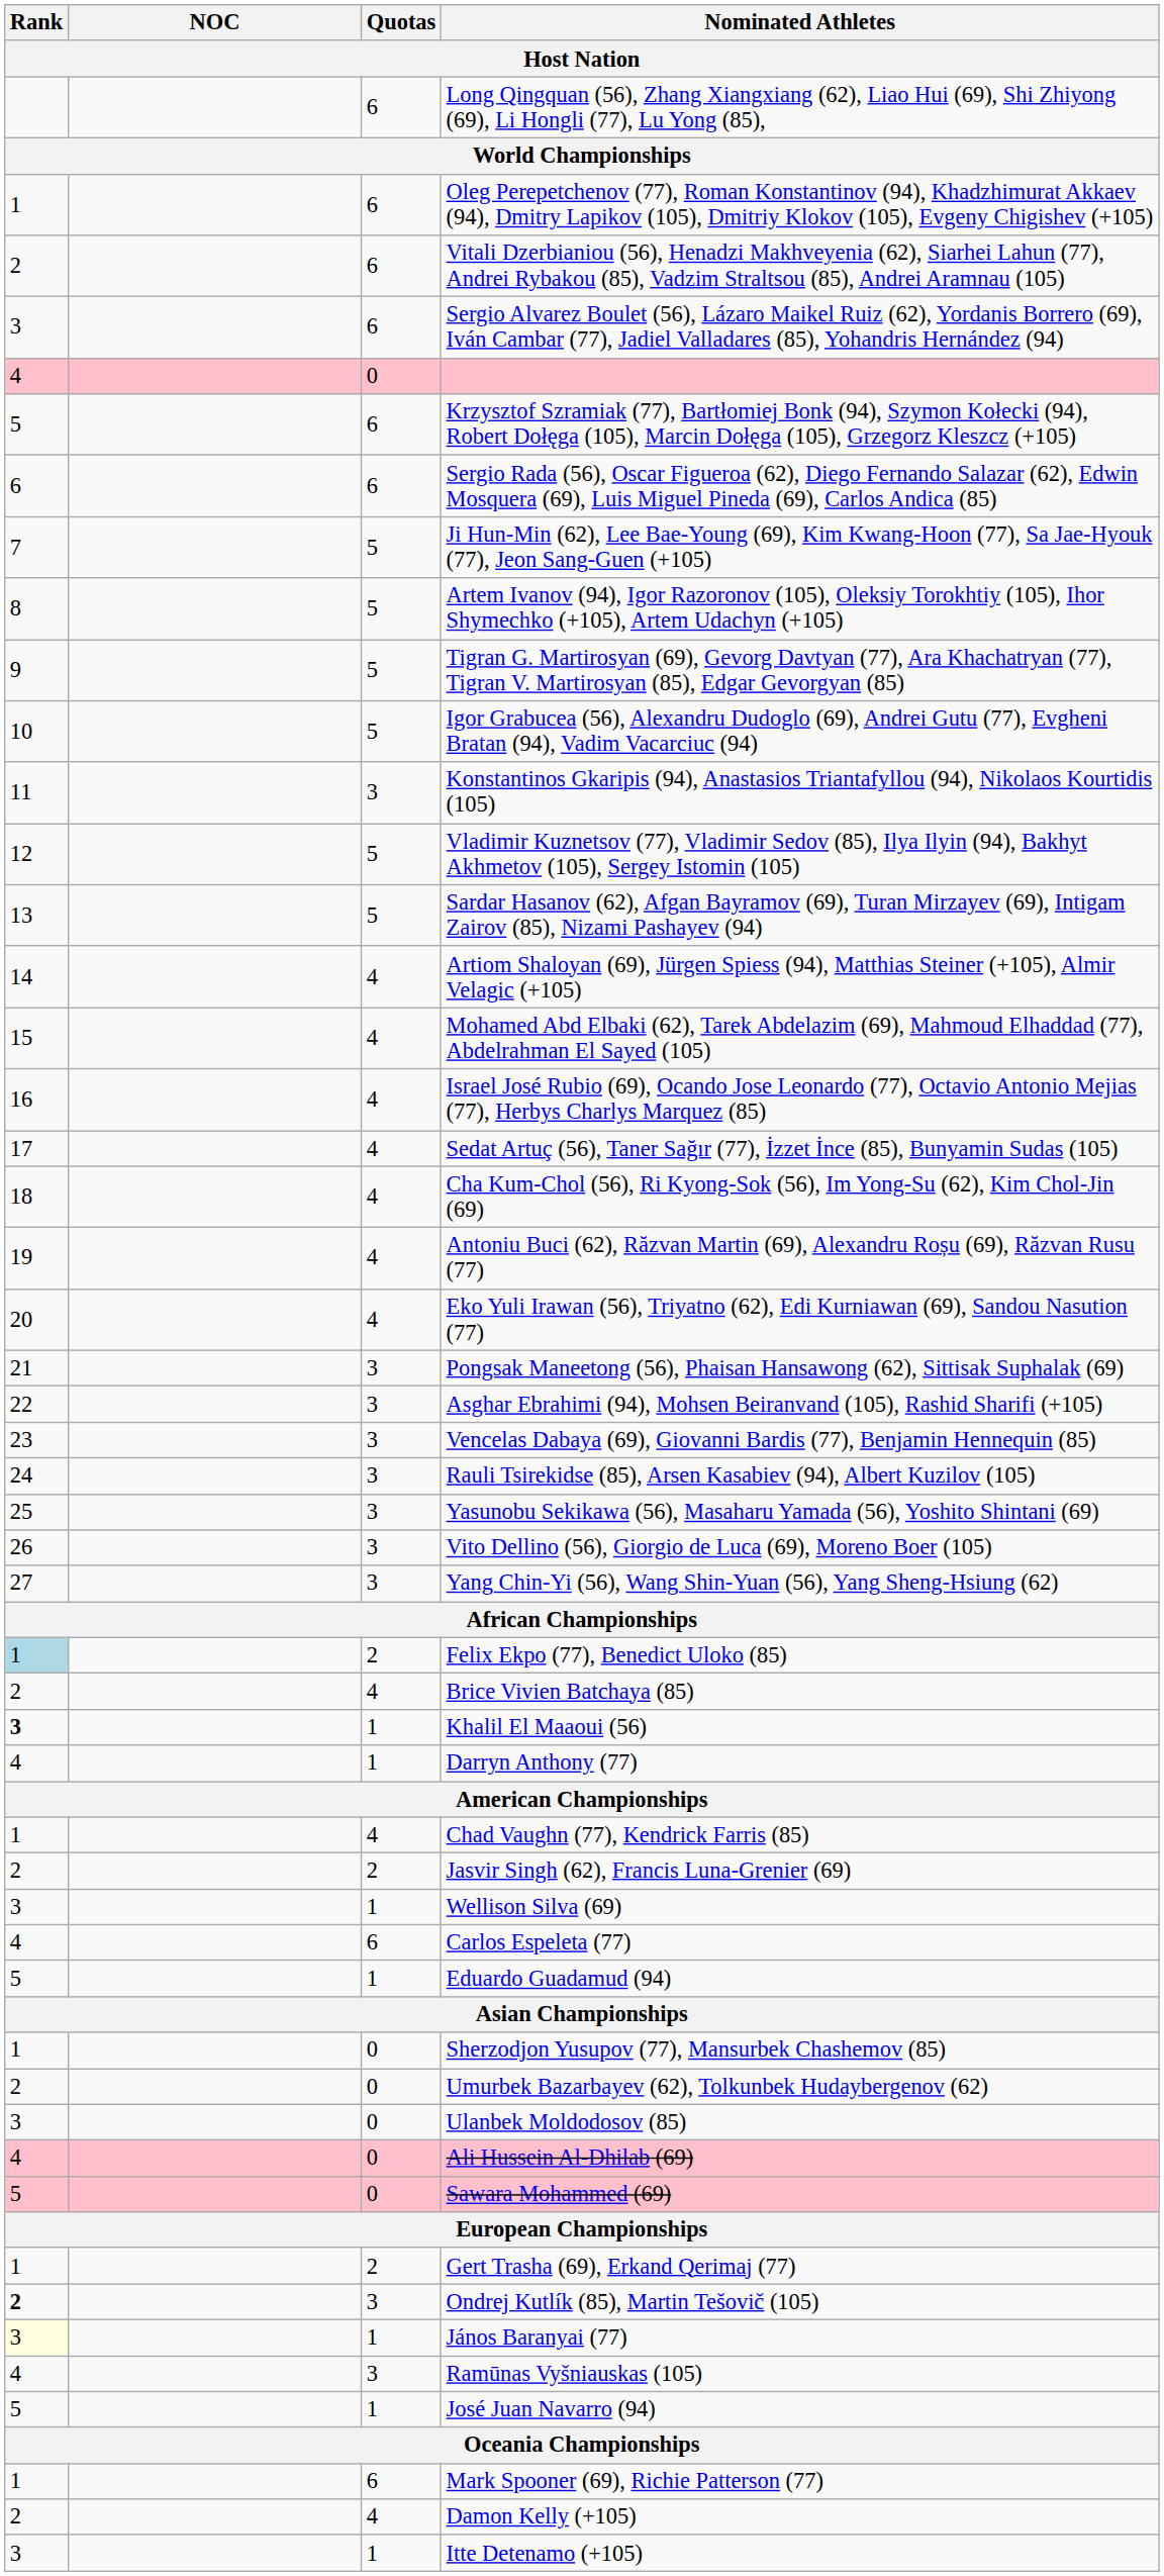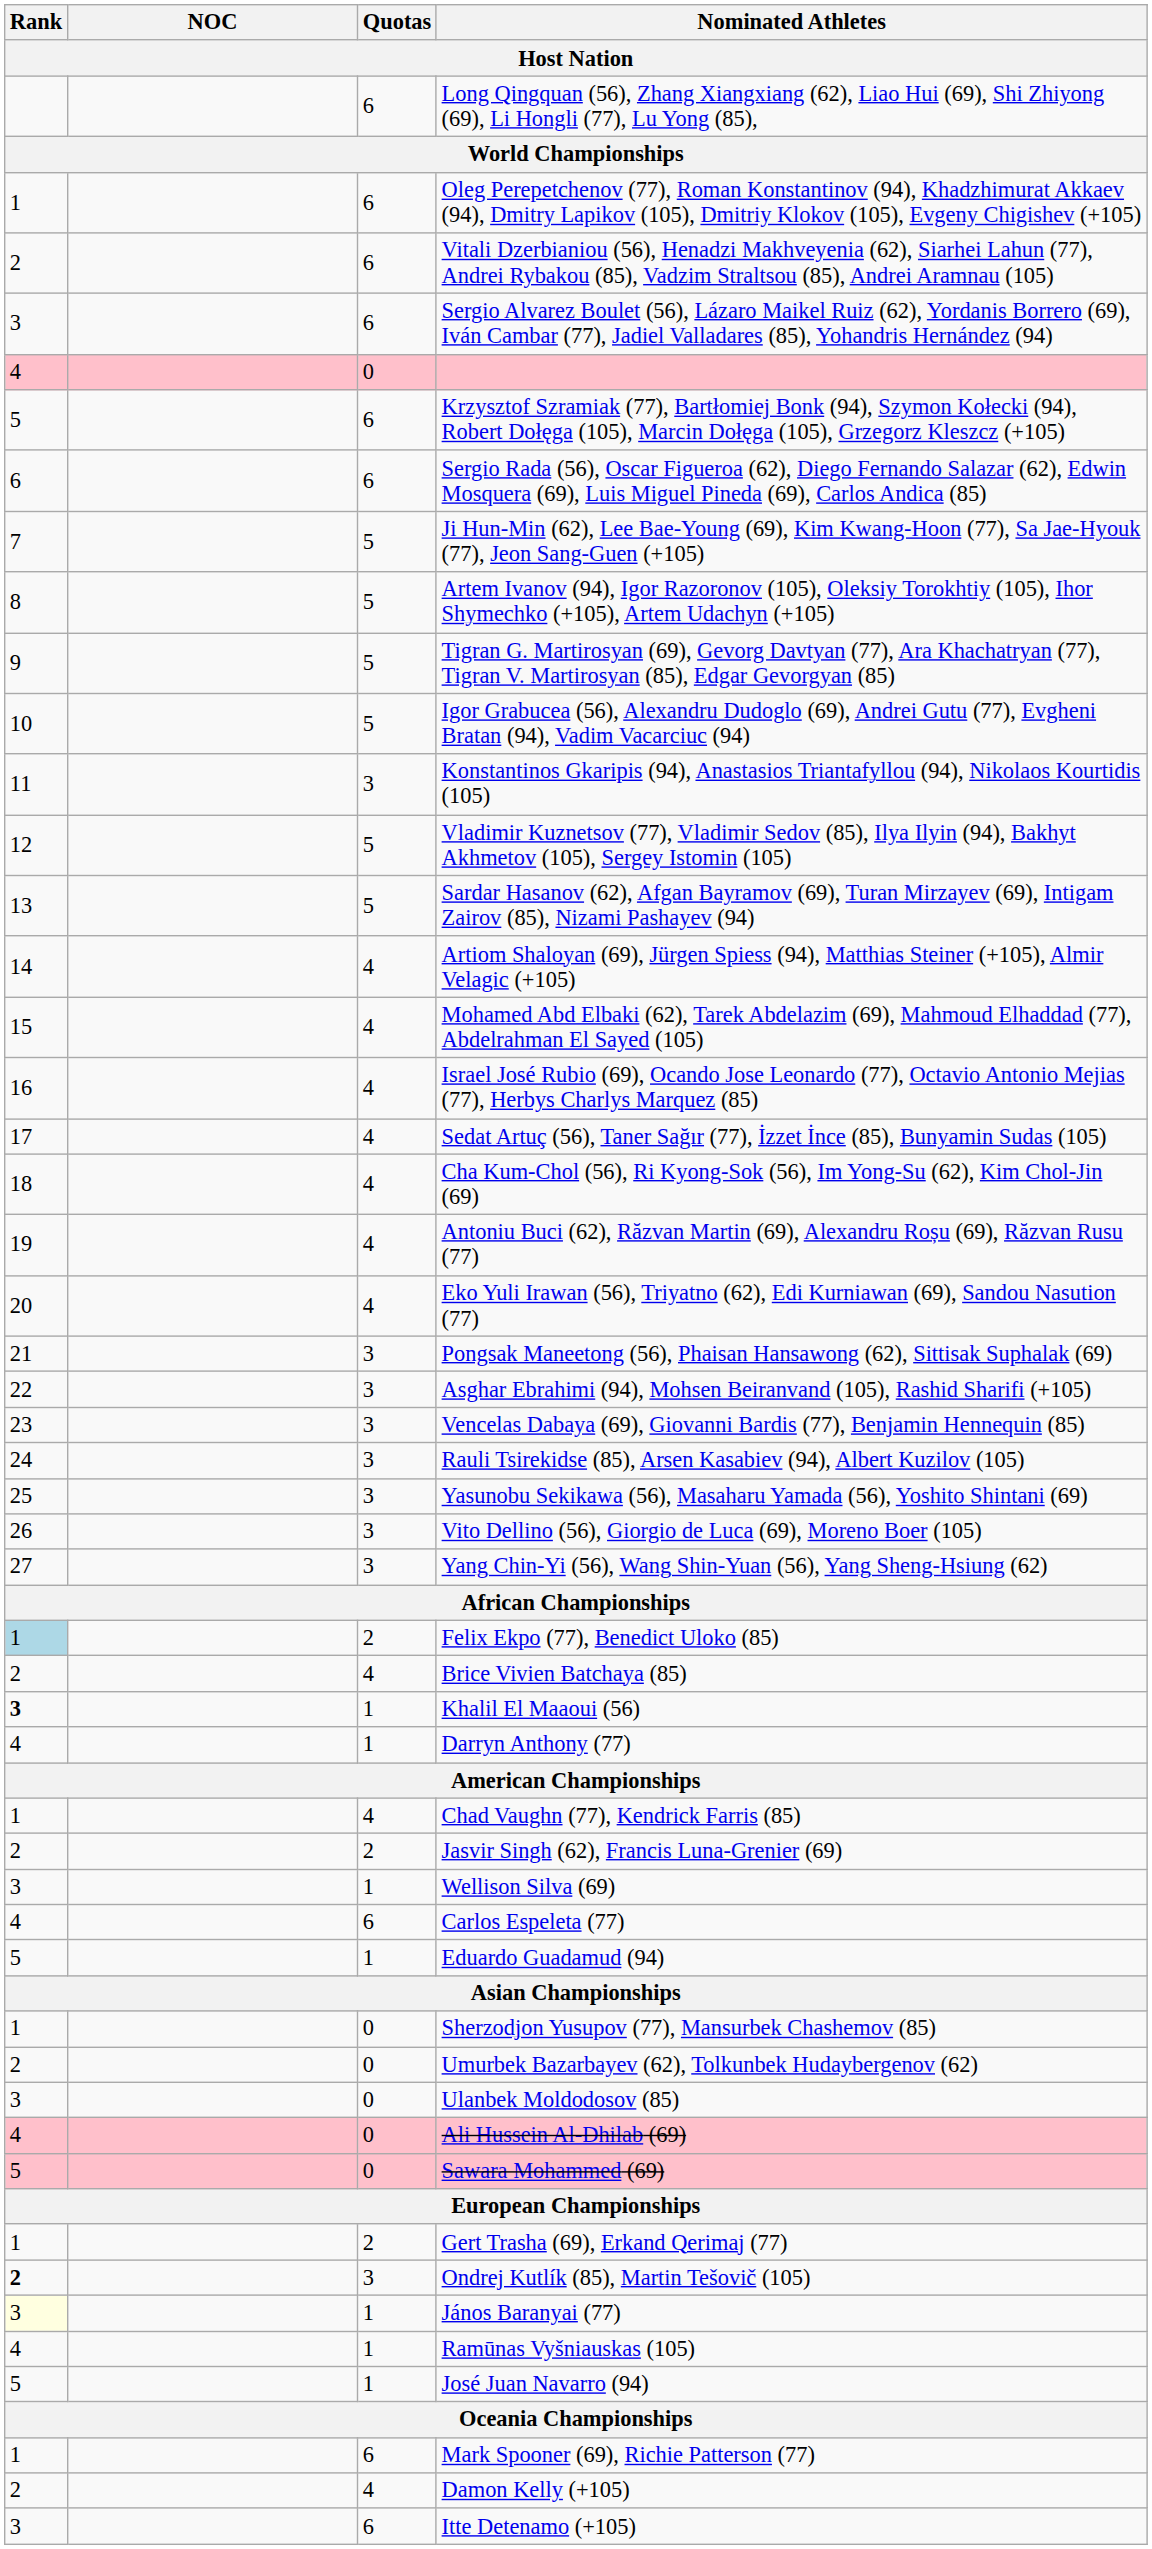Ramūnas Vyšniauskas (105) | Quotas: 3 -> 1
Itte Detenamo (+105) | Quotas: 1 -> 6
